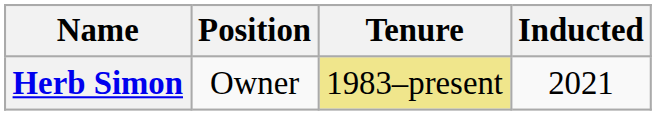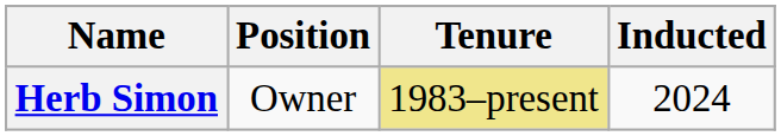Herb Simon | Inducted: 2021 -> 2024
